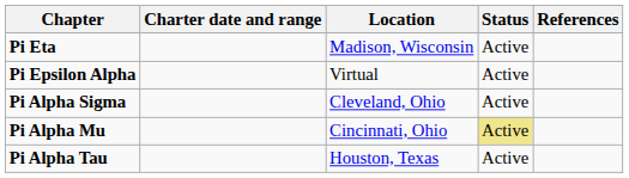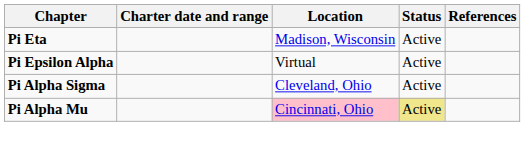Pi Alpha Mu | Location: no background -> pink background
- row: Pi Alpha Tau | Houston, Texas | Active
